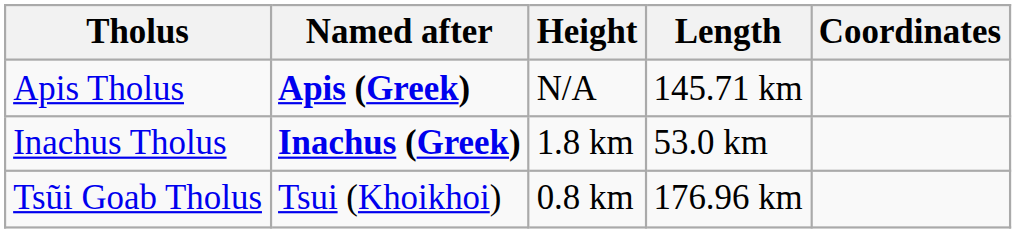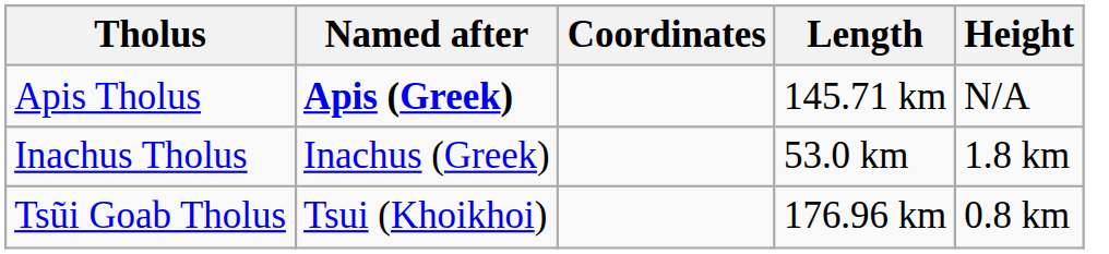columns swapped: Coordinates <-> Height
Inachus Tholus | Named after: bold -> normal
